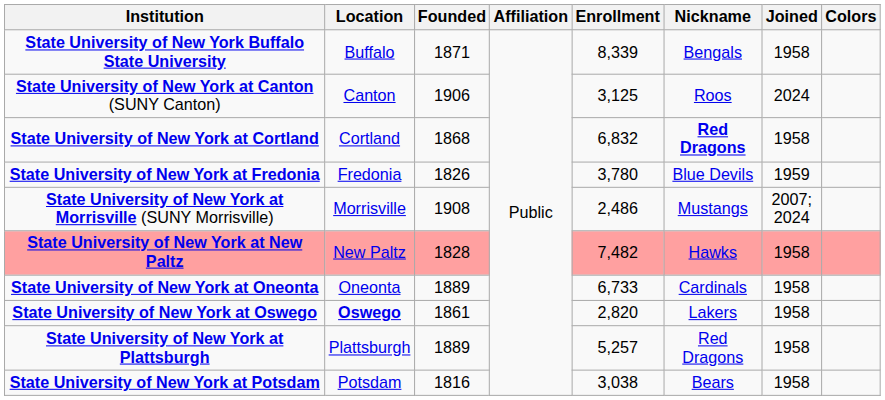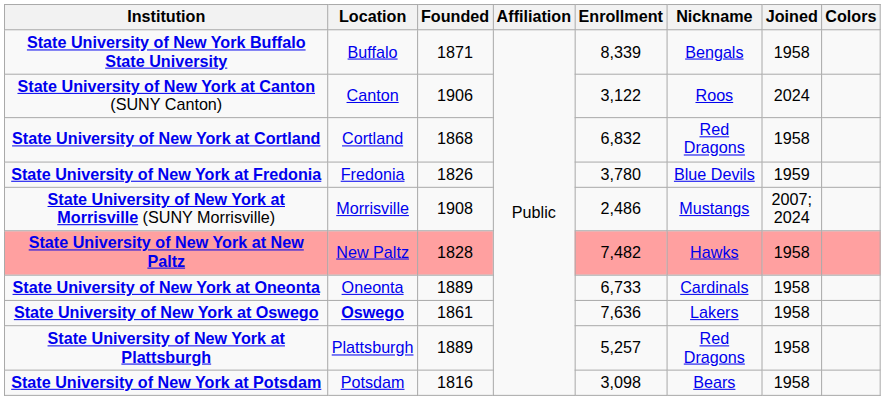State University of New York at Canton (SUNY Canton) | Enrollment: 3,125 -> 3,122
State University of New York at Cortland | Nickname: bold -> normal
State University of New York at Oswego | Enrollment: 2,820 -> 7,636
State University of New York at Potsdam | Enrollment: 3,038 -> 3,098
